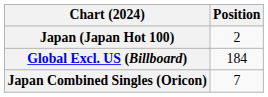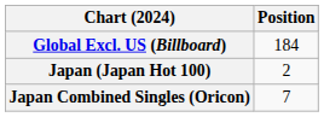rows swapped: Global Excl. US (Billboard) <-> Japan (Japan Hot 100)
